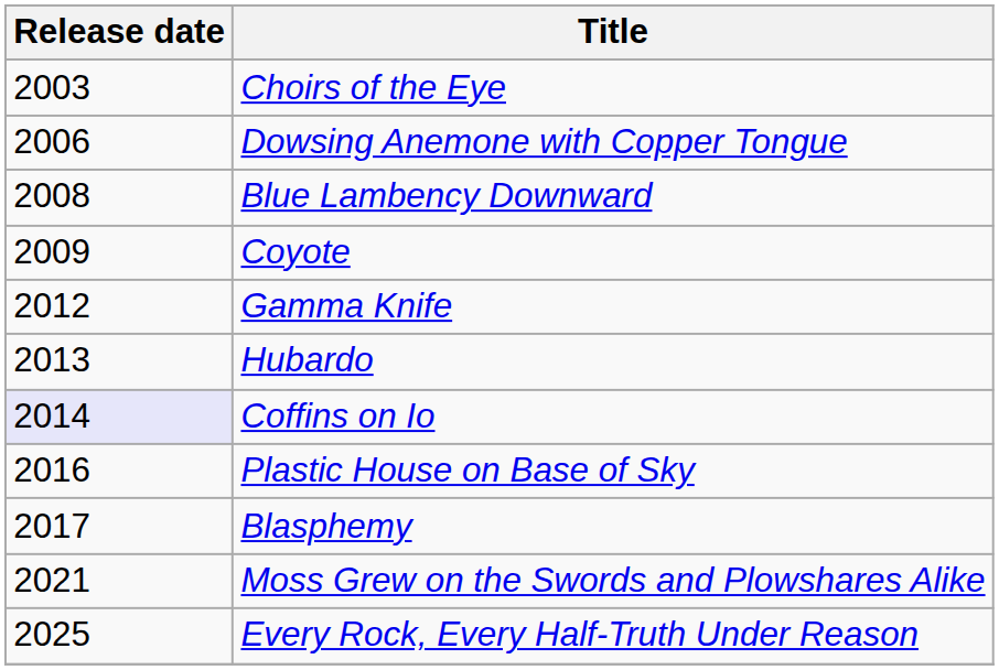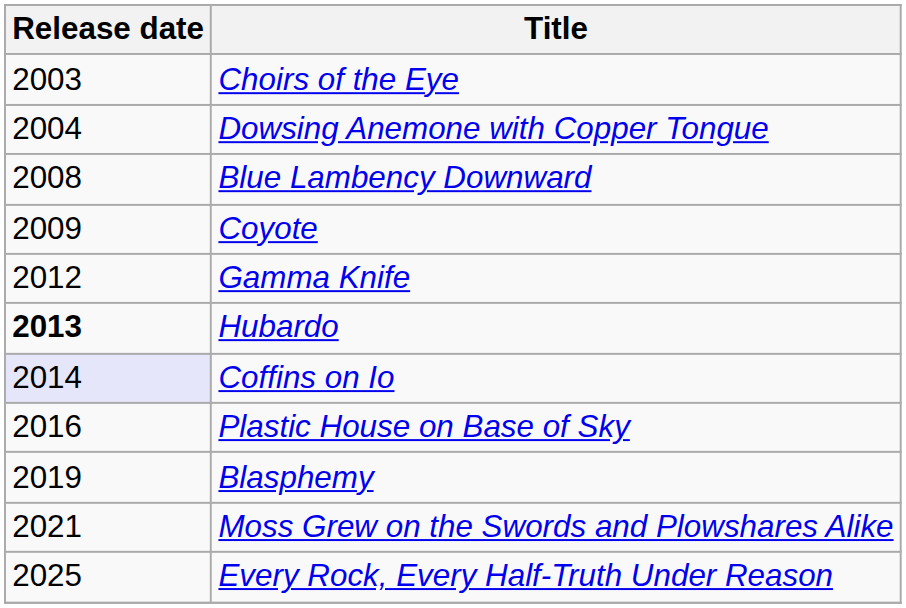Dowsing Anemone with Copper Tongue | Release date: 2006 -> 2004
Hubardo | Release date: normal -> bold
Blasphemy | Release date: 2017 -> 2019
